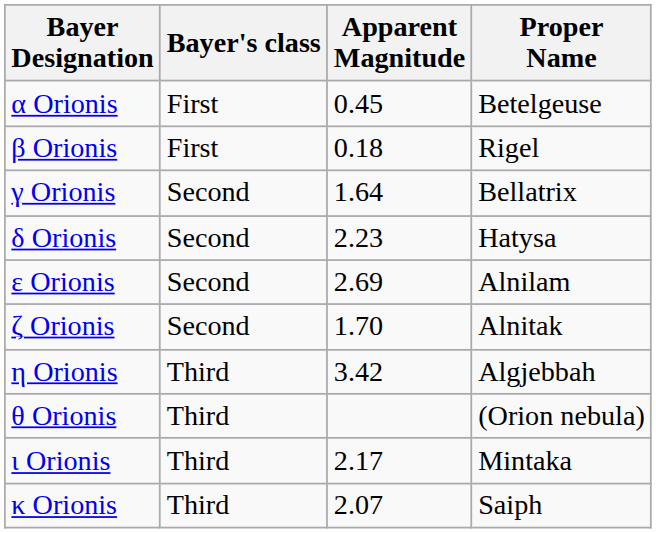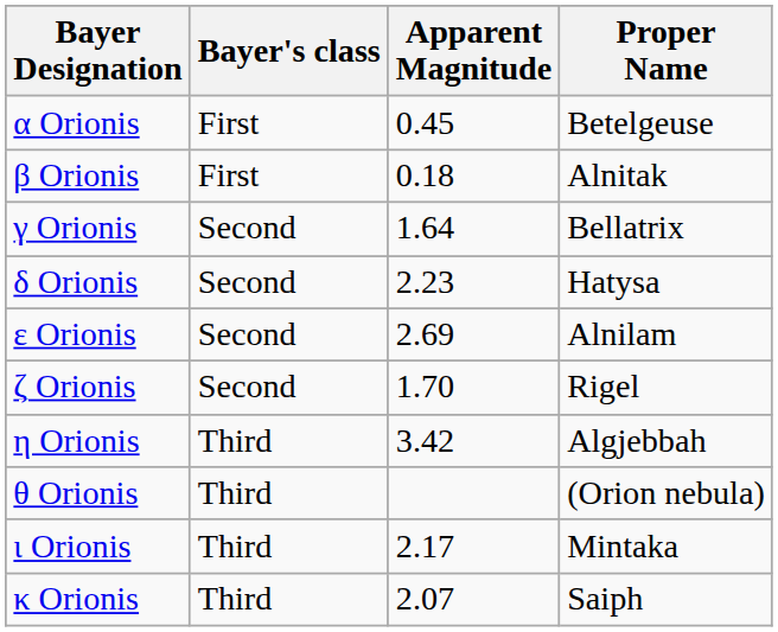β Orionis | Proper Name: Rigel -> Alnitak
ζ Orionis | Proper Name: Alnitak -> Rigel
